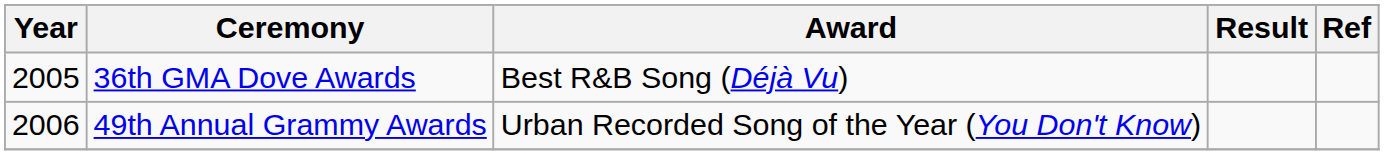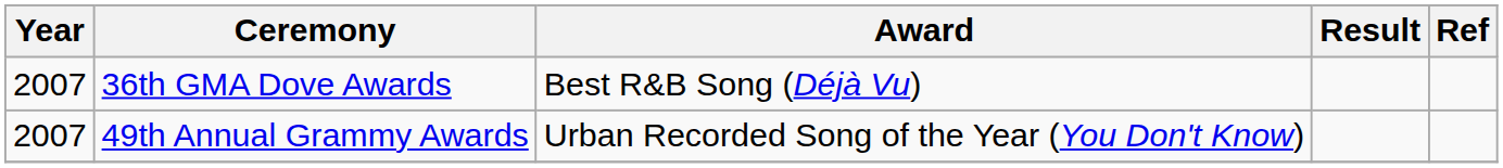36th GMA Dove Awards | Year: 2005 -> 2007
49th Annual Grammy Awards | Year: 2006 -> 2007
